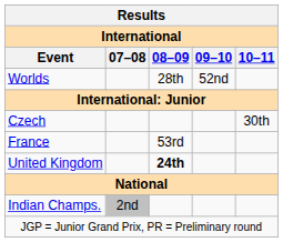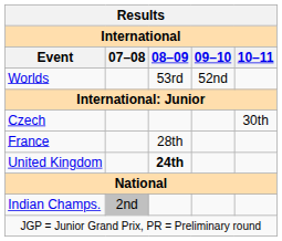Worlds | 08–09: 28th -> 53rd
France | 08–09: 53rd -> 28th
